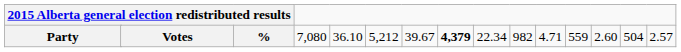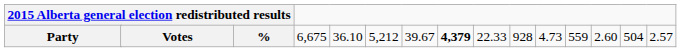Party | column 5: 7,080 -> 6,675
Party | column 10: 22.34 -> 22.33
Party | column 11: 982 -> 928
Party | column 12: 4.71 -> 4.73
